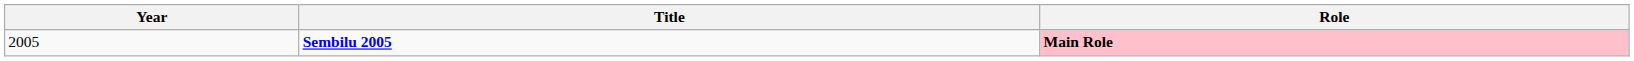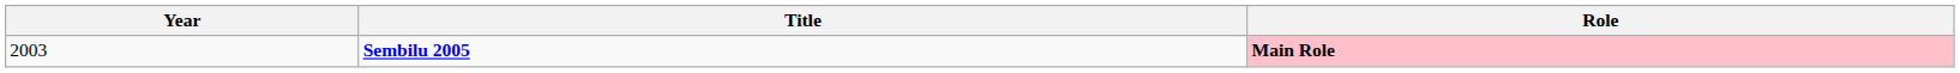Sembilu 2005 | Year: 2005 -> 2003
